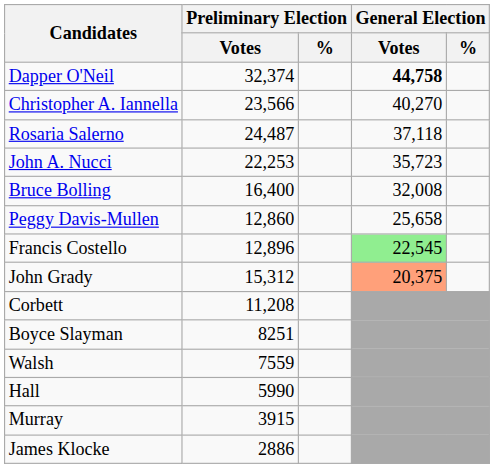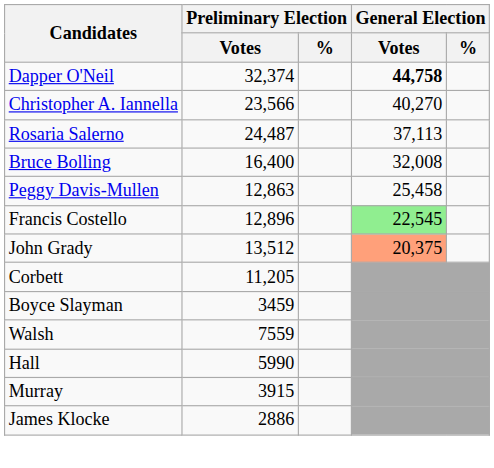Rosaria Salerno | General Election / Votes: 37,118 -> 37,113
- row: John A. Nucci | 22,253 | 35,723
Peggy Davis-Mullen | Preliminary Election / Votes: 12,860 -> 12,863
Peggy Davis-Mullen | General Election / Votes: 25,658 -> 25,458
John Grady | Preliminary Election / Votes: 15,312 -> 13,512
Corbett | Preliminary Election / Votes: 11,208 -> 11,205
Boyce Slayman | Preliminary Election / Votes: 8251 -> 3459
